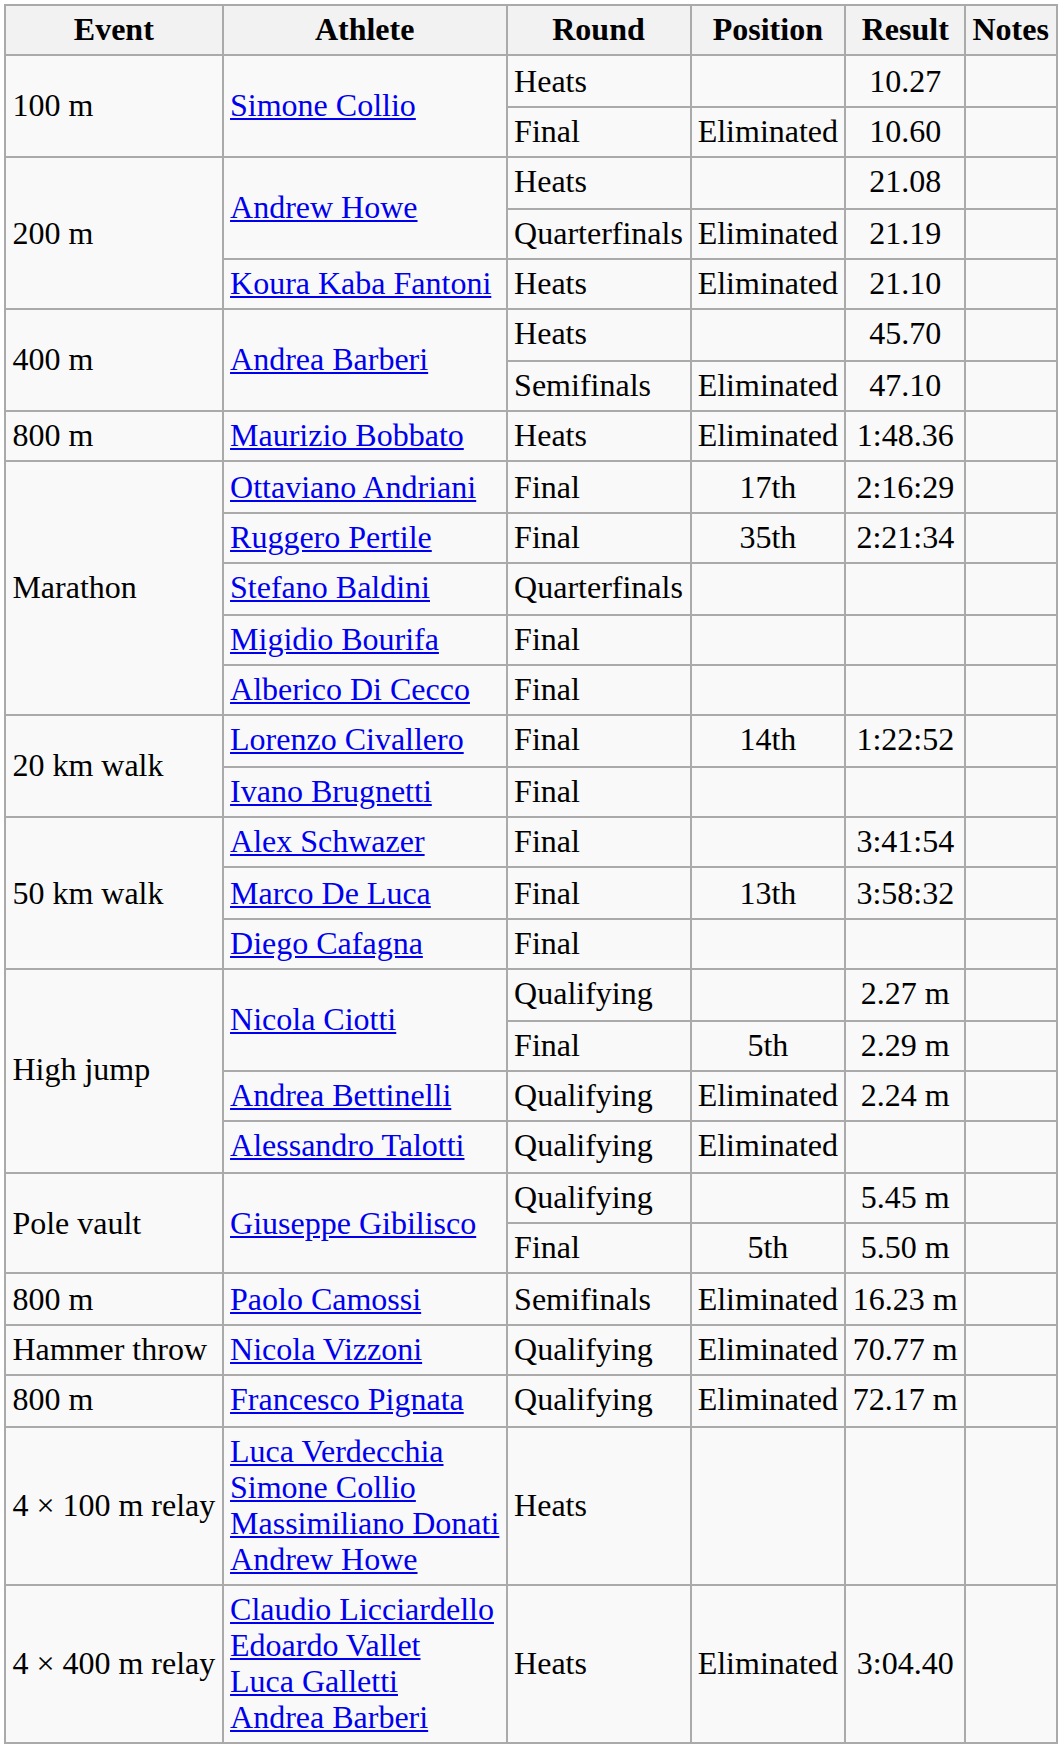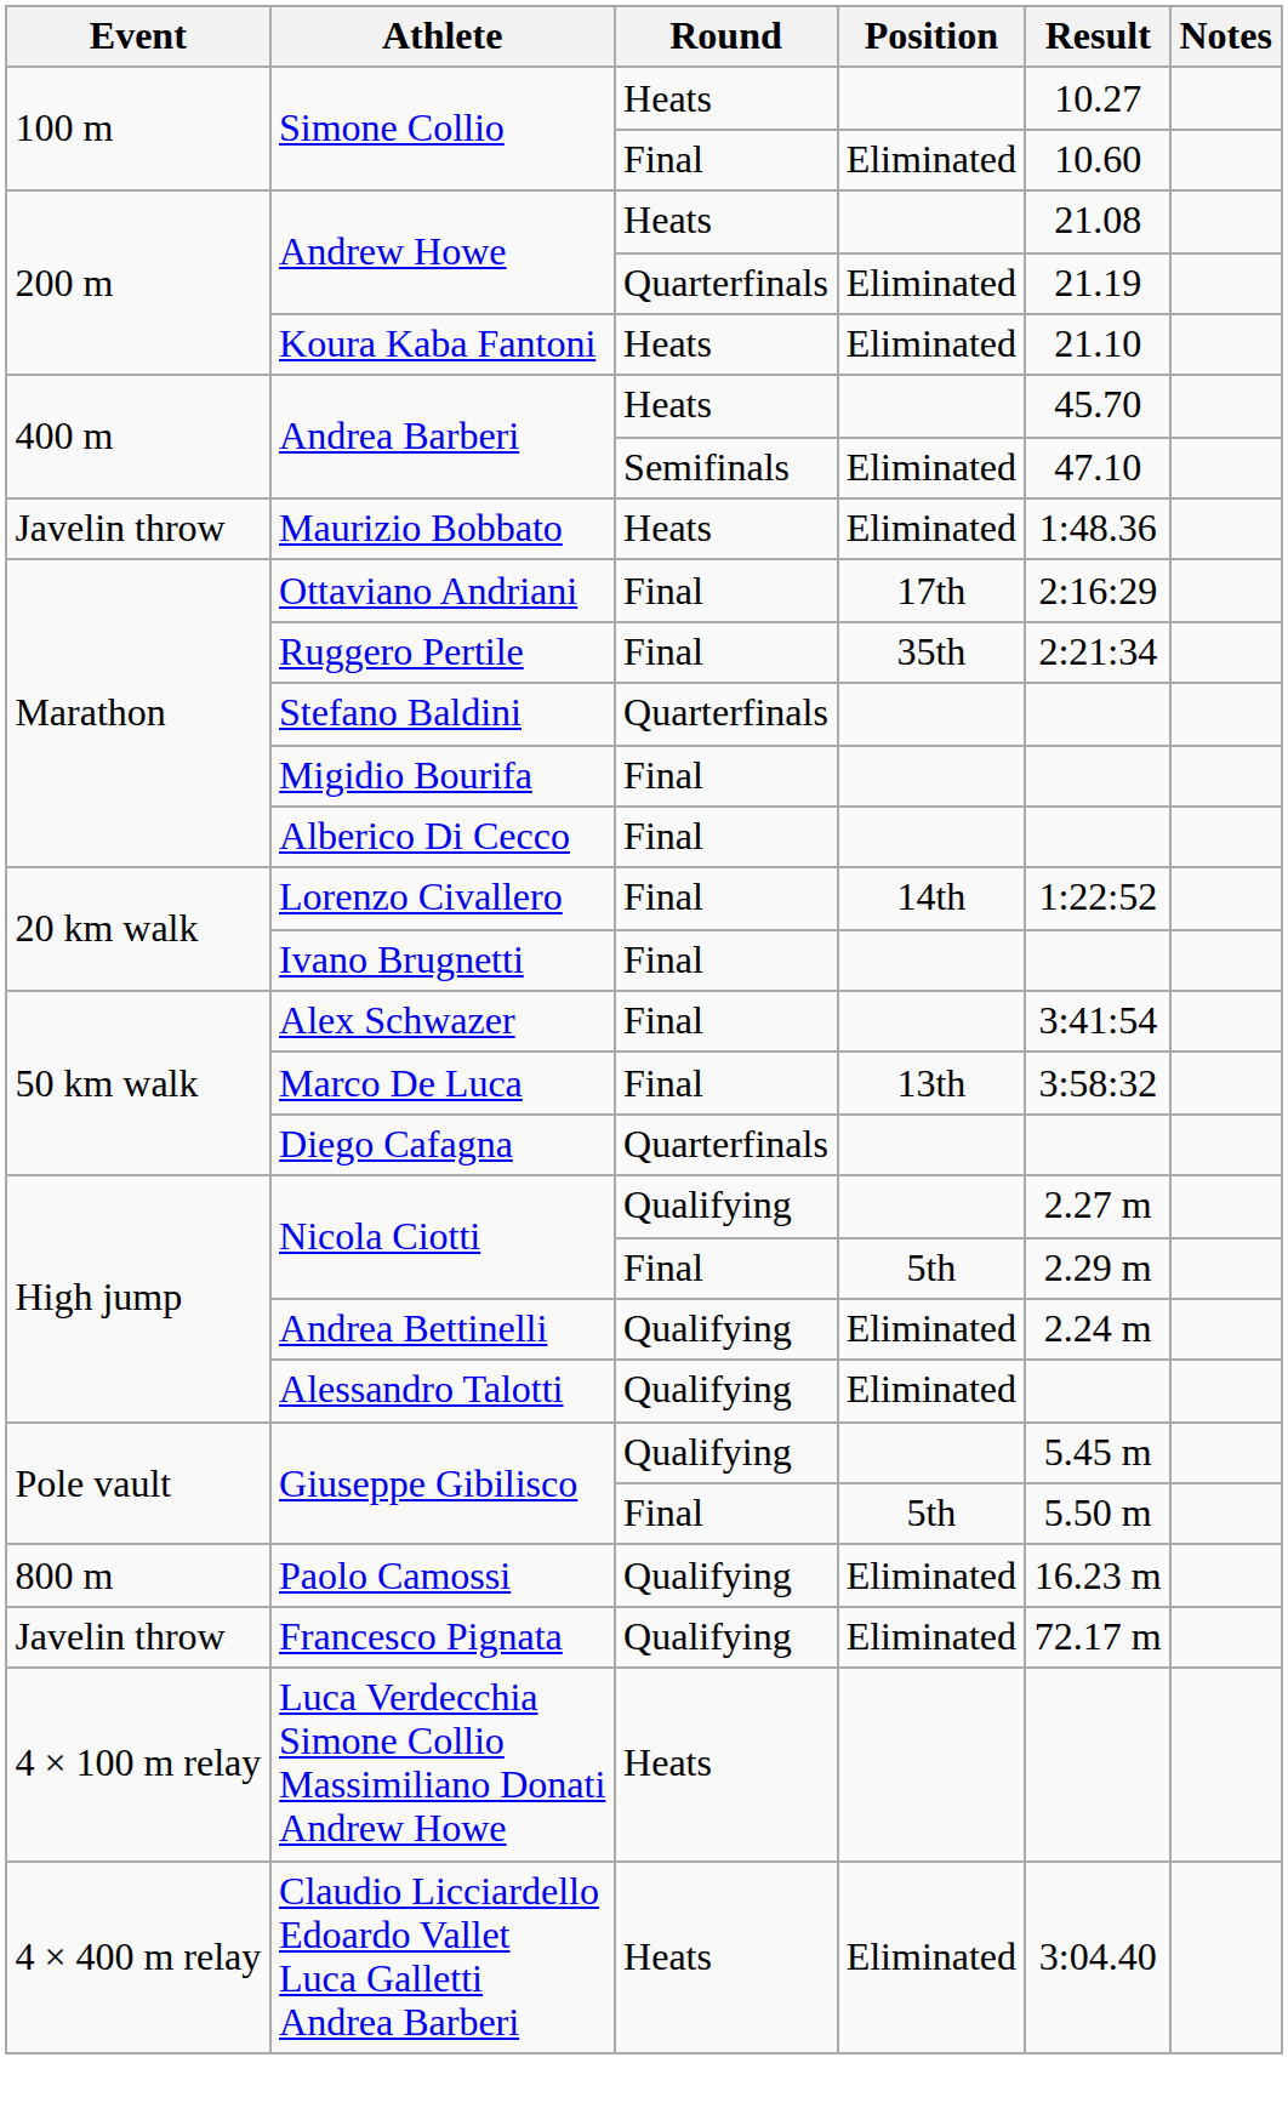Maurizio Bobbato | Event: 800 m -> Javelin throw
Diego Cafagna | Round: Final -> Quarterfinals
Paolo Camossi | Round: Semifinals -> Qualifying
- row: Hammer throw | Nicola Vizzoni | Qualifying | Eliminated | 70.77 m
Francesco Pignata | Event: 800 m -> Javelin throw
